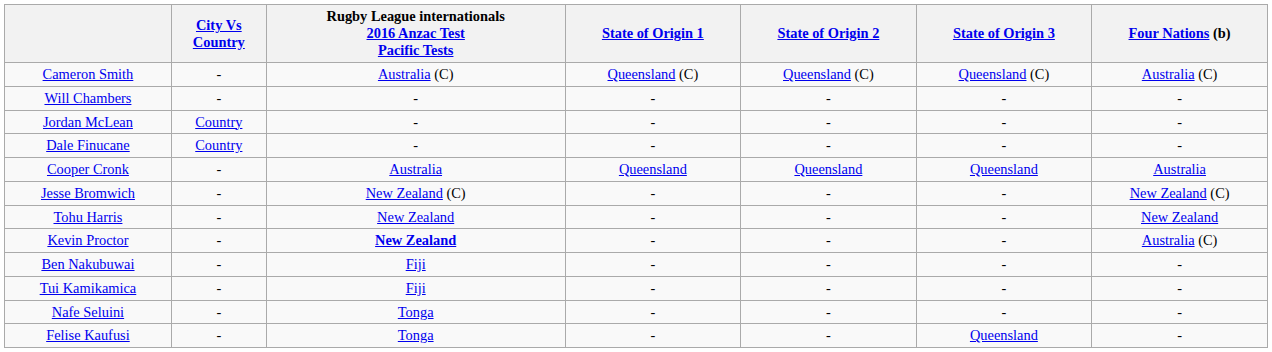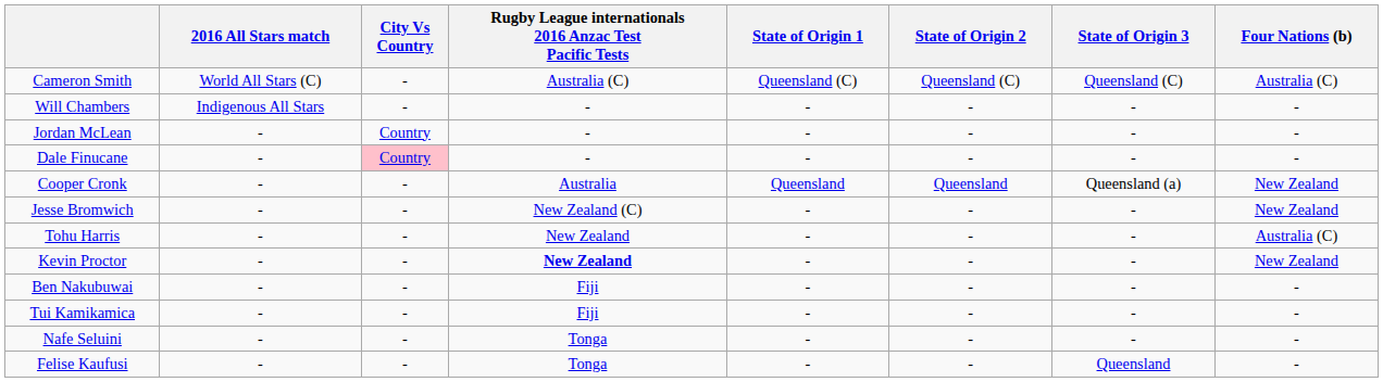+ column: 2016 All Stars match | World All Stars (C) | Indigenous All Stars | - | - | - | - | - | - | - | - | - | -
Dale Finucane | City Vs Country: no background -> pink background
Cooper Cronk | State of Origin 3: Queensland -> Queensland (a)
Cooper Cronk | Four Nations (b): Australia -> New Zealand
Jesse Bromwich | Four Nations (b): New Zealand (C) -> New Zealand
Tohu Harris | Four Nations (b): New Zealand -> Australia (C)
Kevin Proctor | Four Nations (b): Australia (C) -> New Zealand
